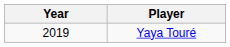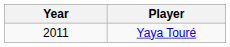Yaya Touré | Year: 2019 -> 2011
